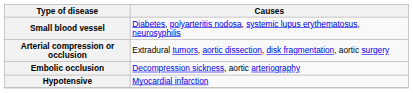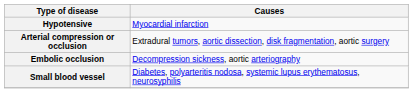rows swapped: Small blood vessel <-> Hypotensive
